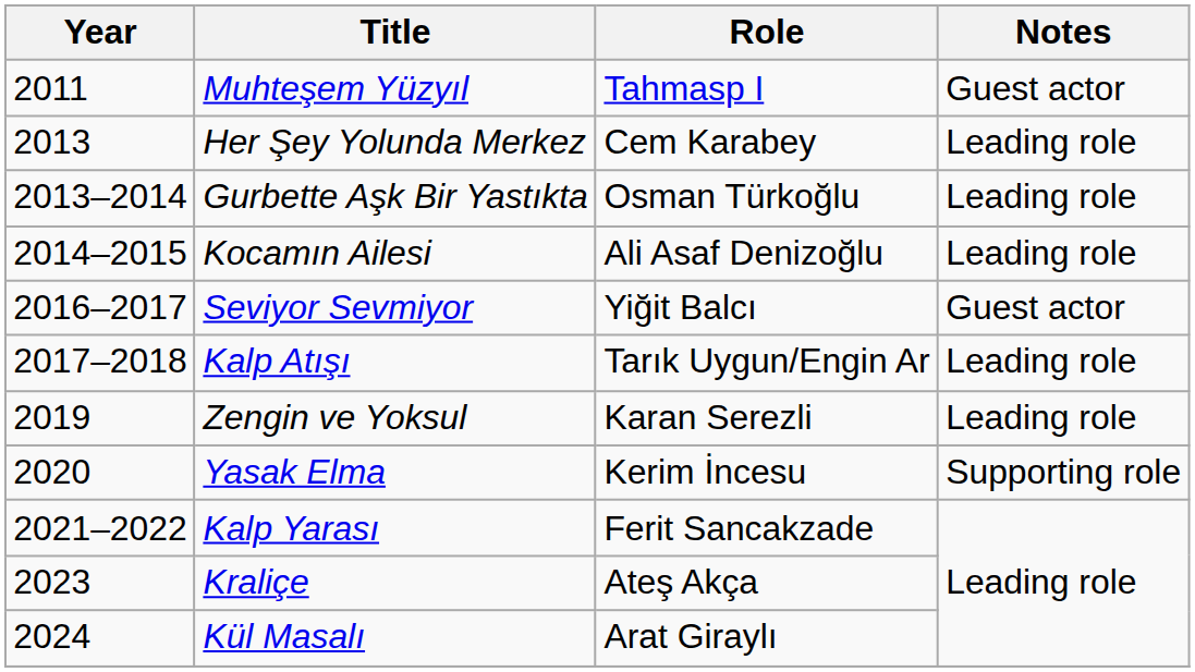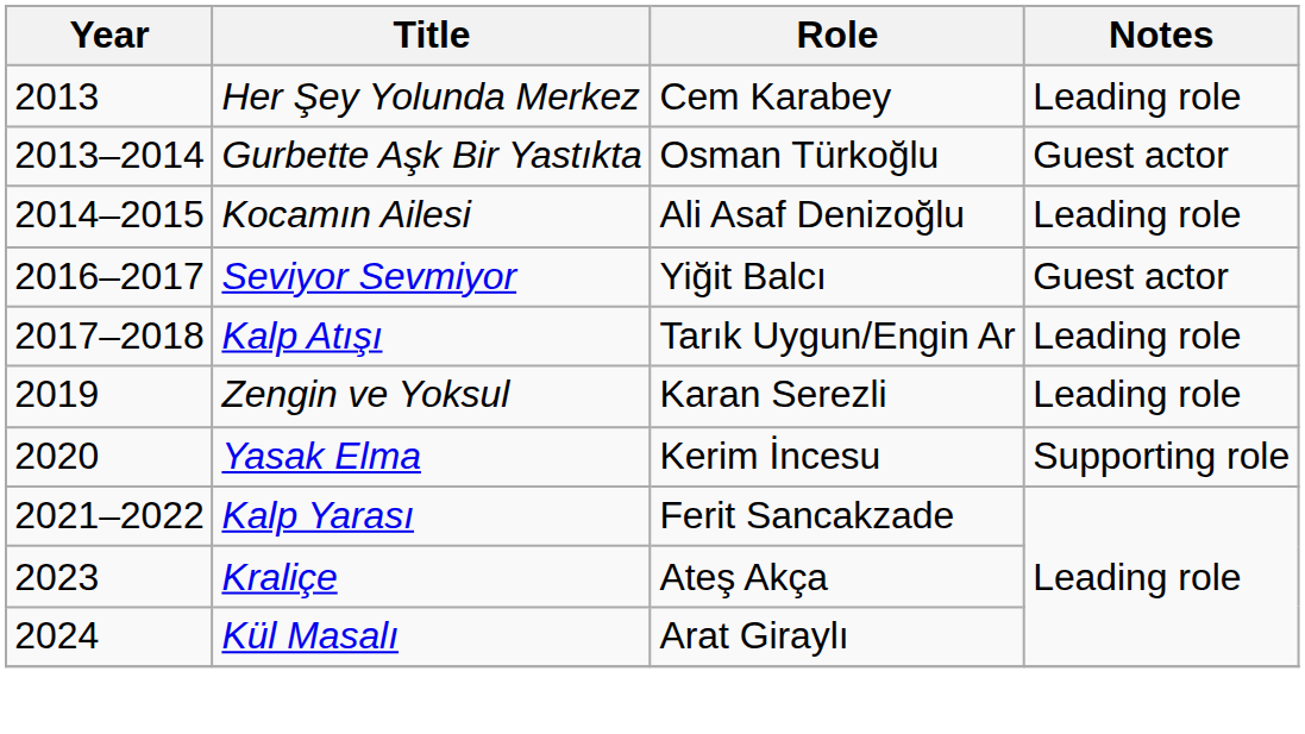- row: 2011 | Muhteşem Yüzyıl | Tahmasp I | Guest actor
Gurbette Aşk Bir Yastıkta | Notes: Leading role -> Guest actor
